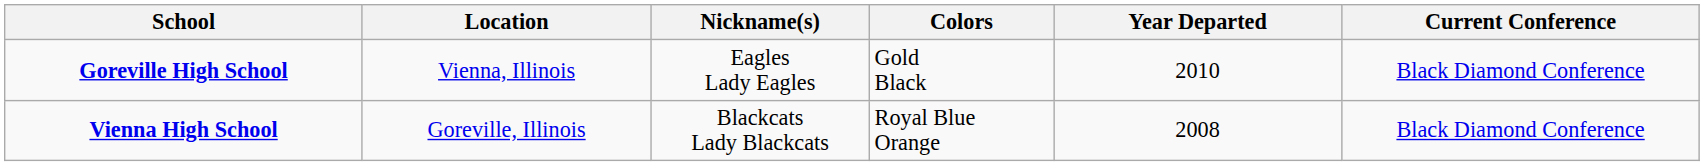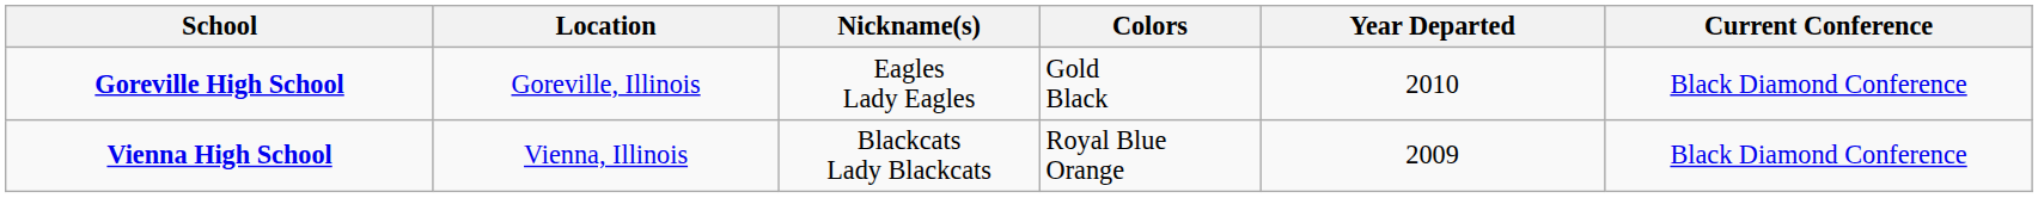Goreville High School | Location: Vienna, Illinois -> Goreville, Illinois
Vienna High School | Location: Goreville, Illinois -> Vienna, Illinois
Vienna High School | Year Departed: 2008 -> 2009
